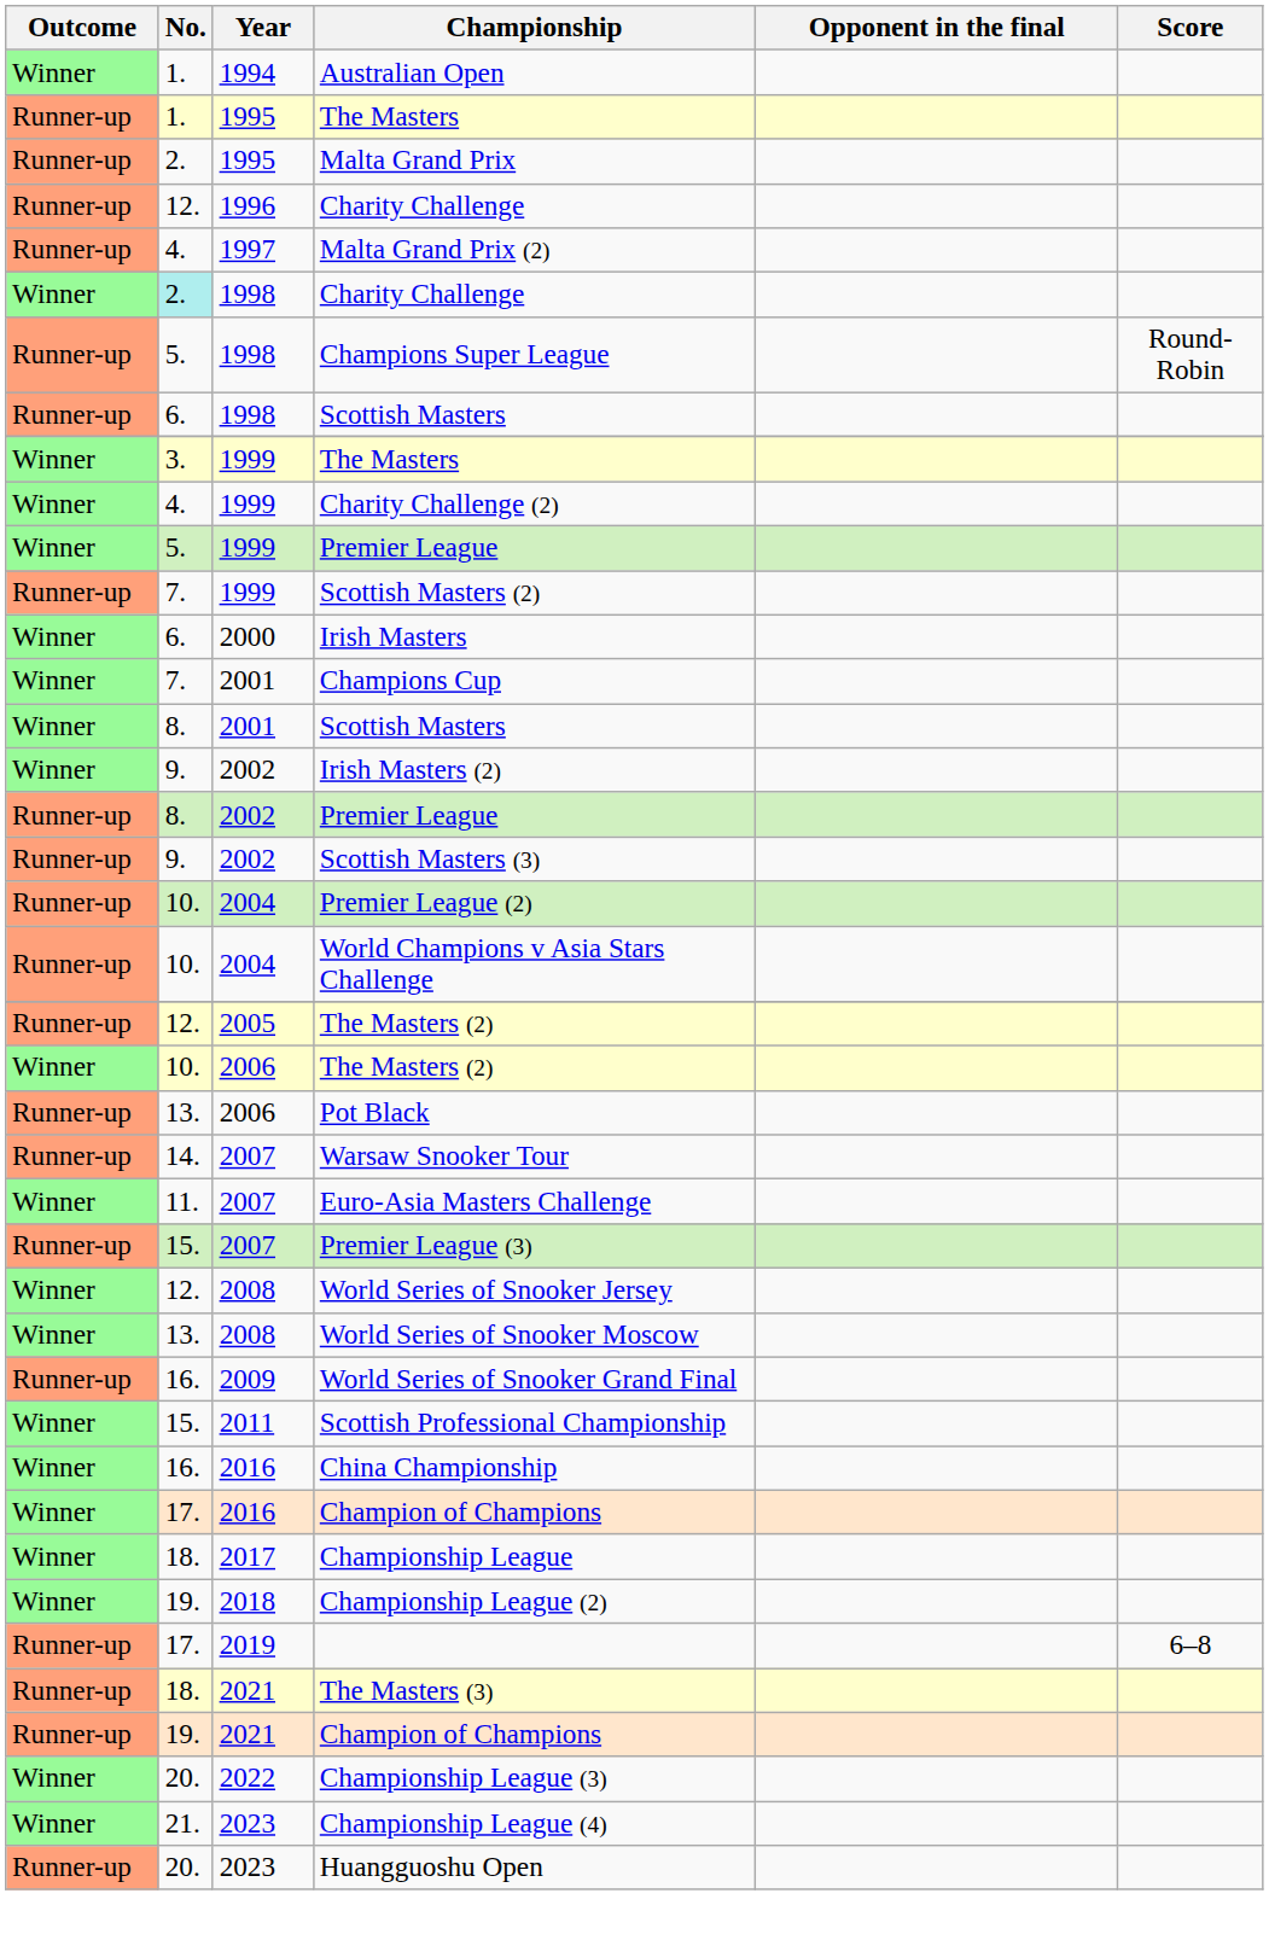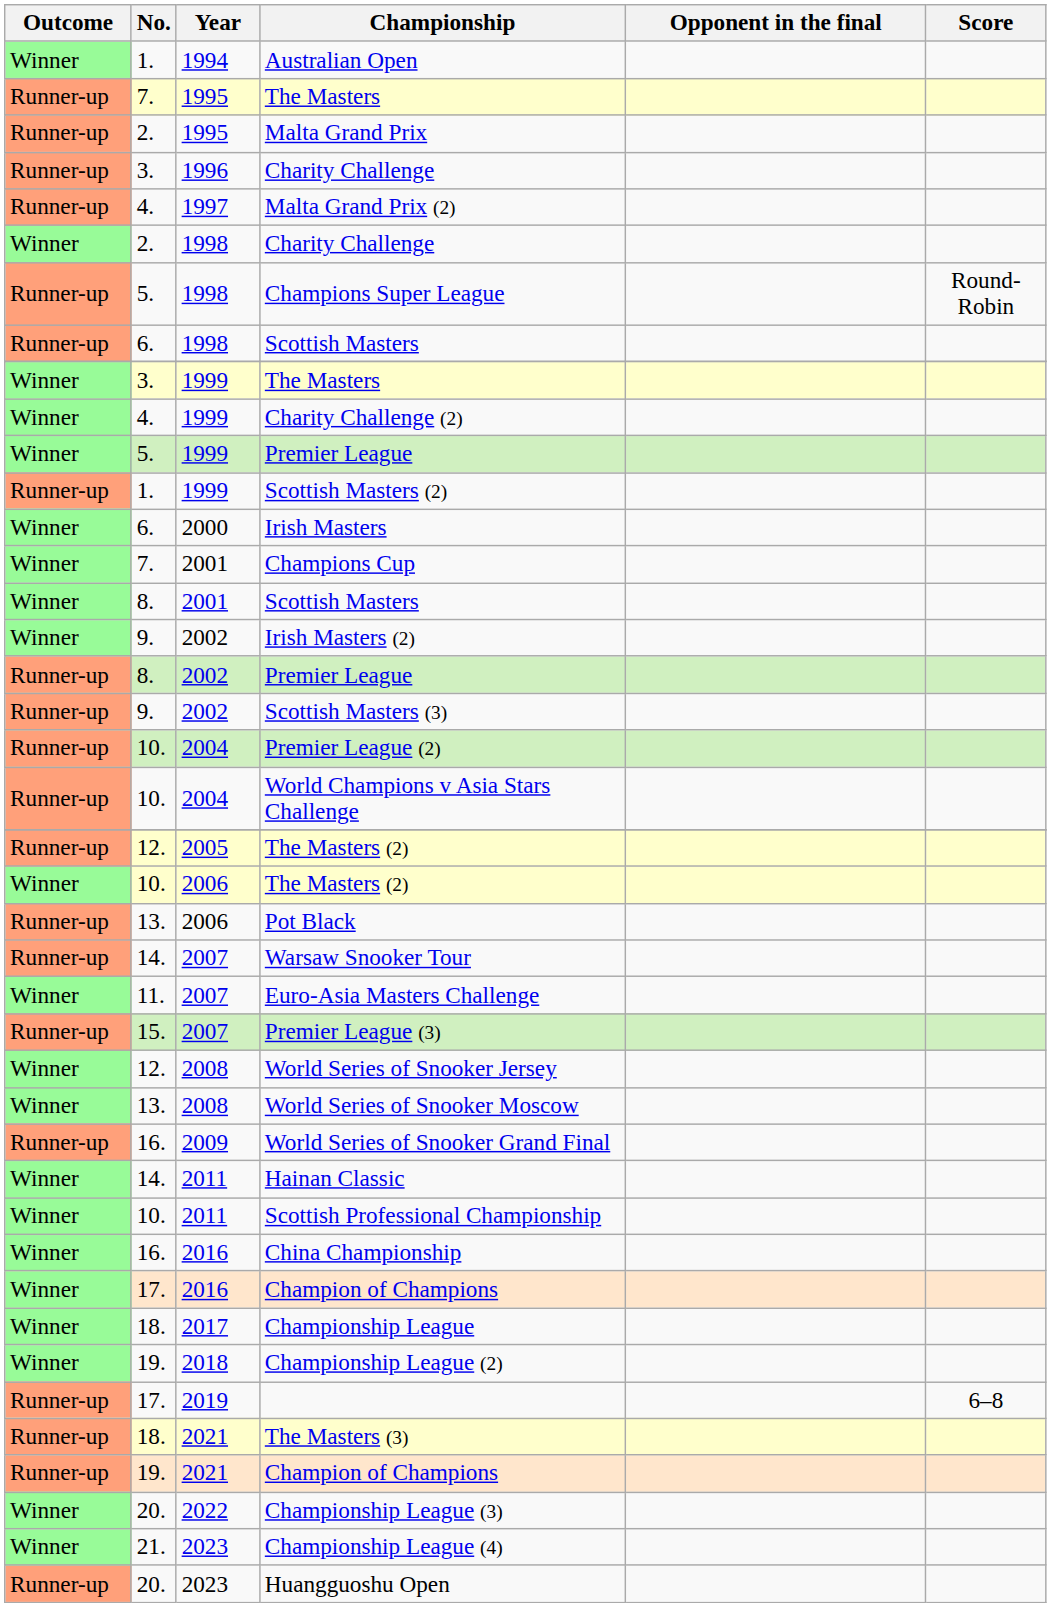1995 / The Masters | No.: 1. -> 7.
1996 / Charity Challenge | No.: 12. -> 3.
1998 / Charity Challenge | No.: paleturquoise background -> no background
Scottish Masters (2) | No.: 7. -> 1.
+ row: Winner | 14. | 2011 | Hainan Classic
Scottish Professional Championship | No.: 15. -> 10.
